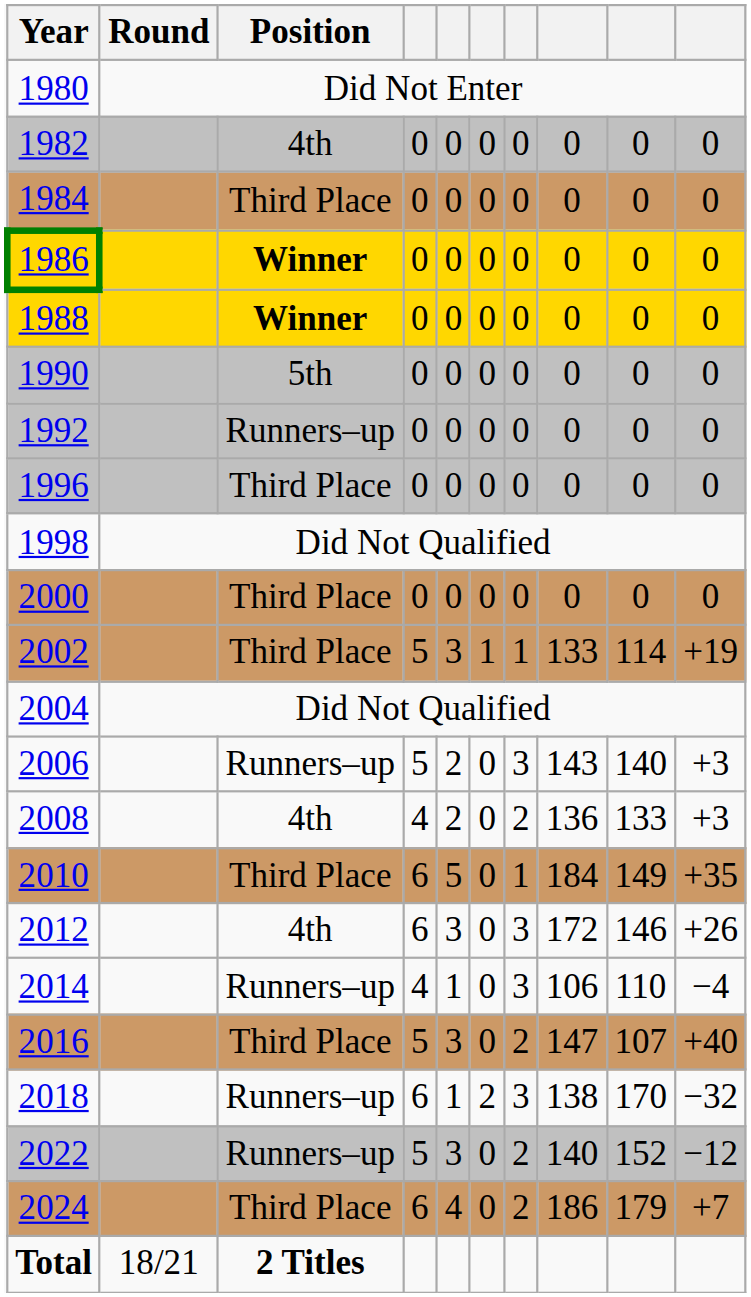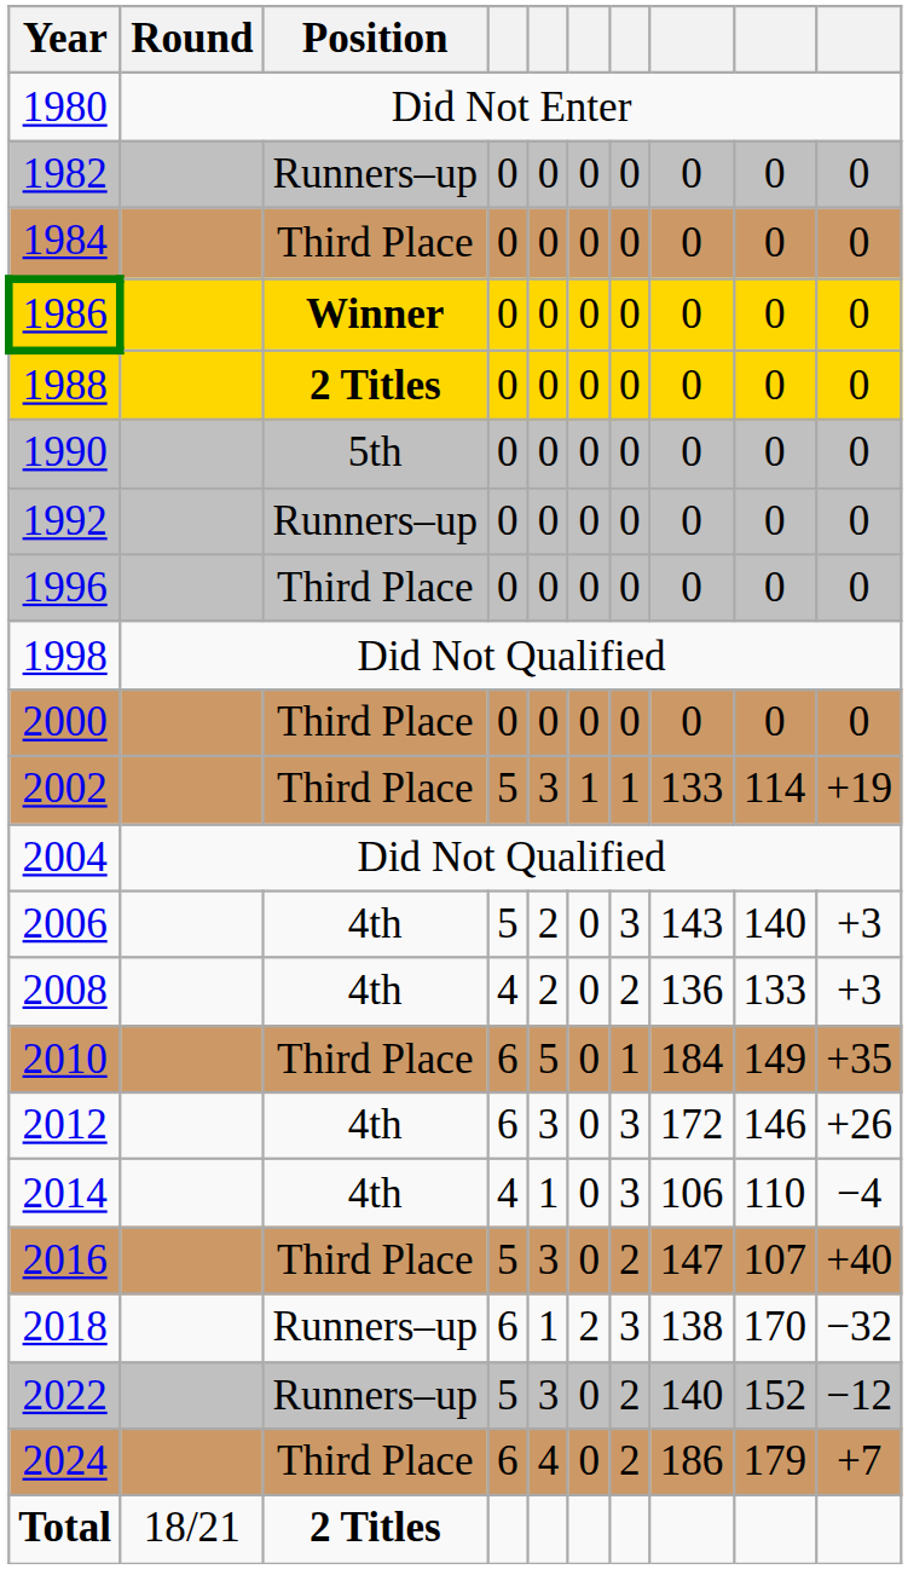1982 | Position: 4th -> Runners–up
1988 | Position: Winner -> 2 Titles
2006 | Position: Runners–up -> 4th
2014 | Position: Runners–up -> 4th
